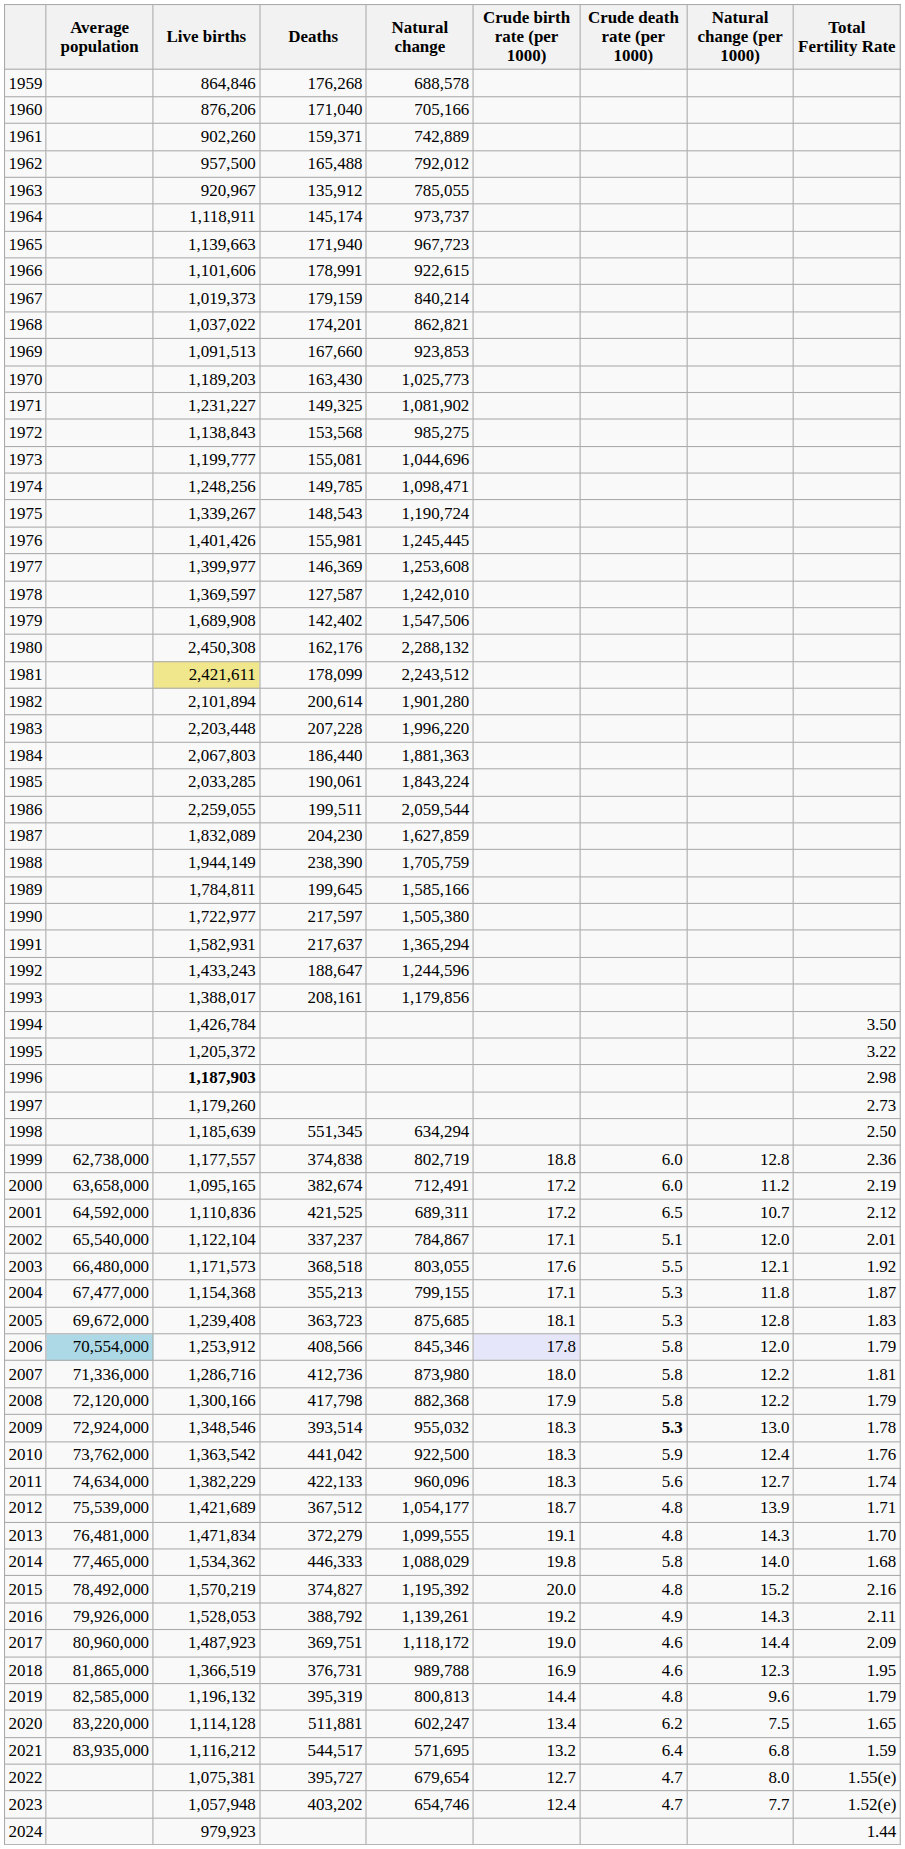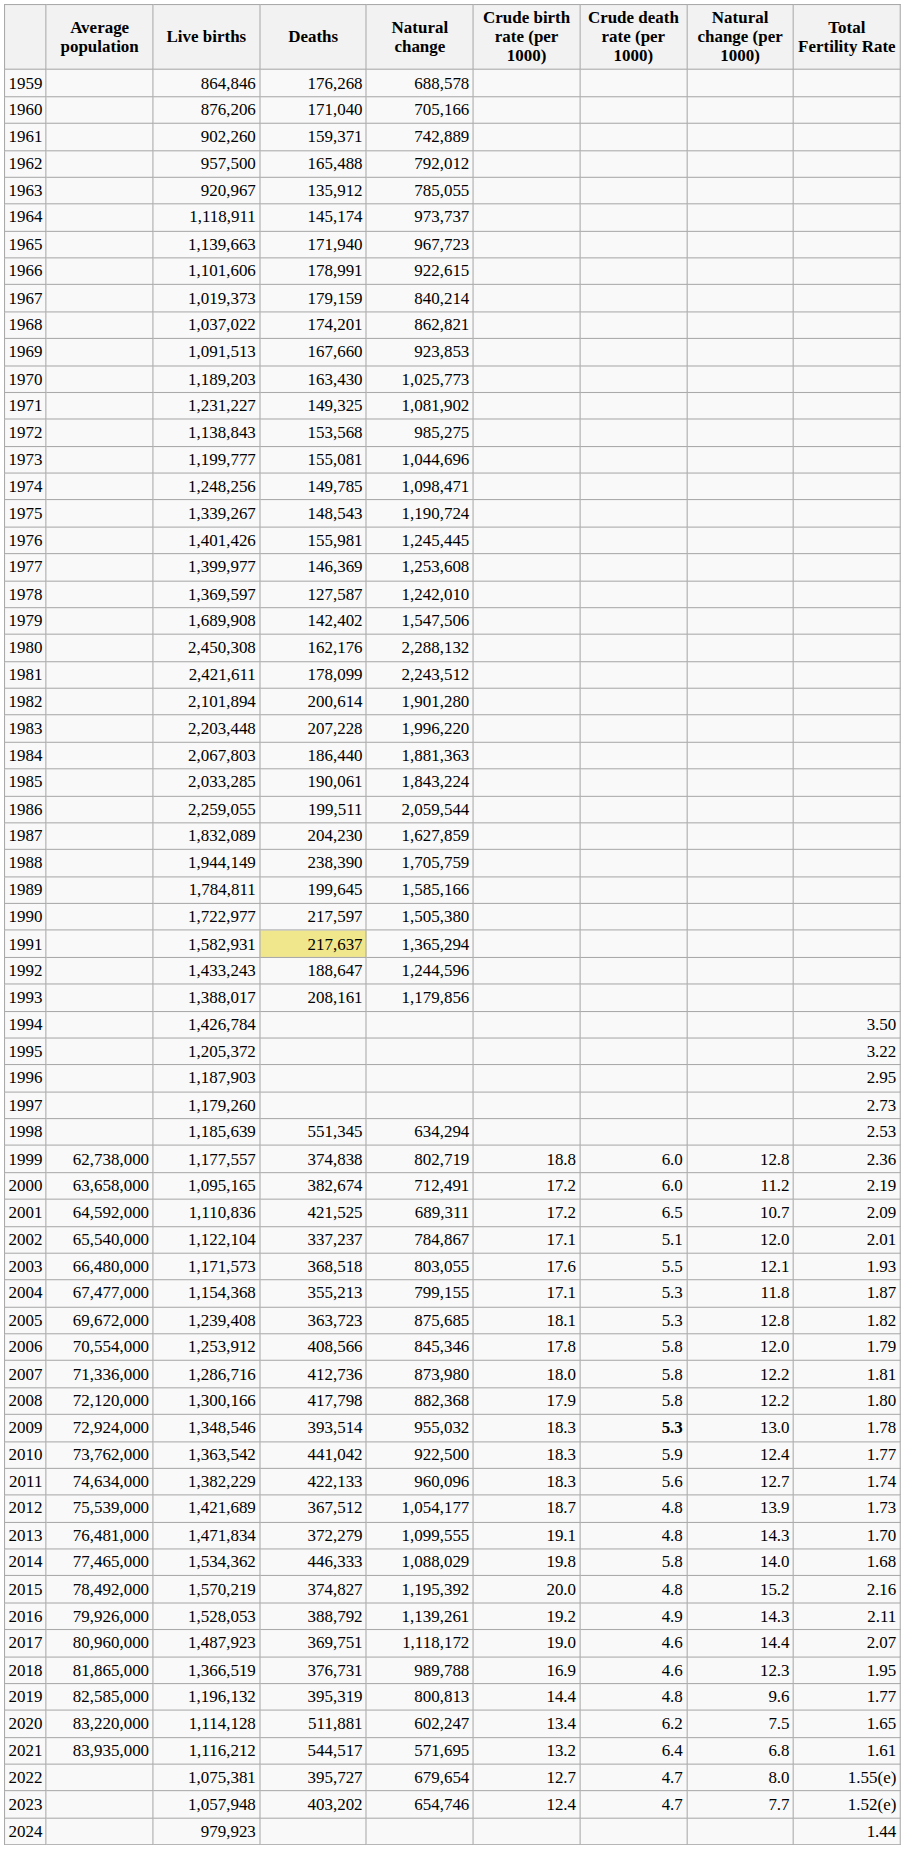1981 | Live births: khaki background -> no background
1991 | Deaths: no background -> khaki background
1996 | Live births: bold -> normal
1996 | Total Fertility Rate: 2.98 -> 2.95
1998 | Total Fertility Rate: 2.50 -> 2.53
2001 | Total Fertility Rate: 2.12 -> 2.09
2003 | Total Fertility Rate: 1.92 -> 1.93
2005 | Total Fertility Rate: 1.83 -> 1.82
2006 | Average population: lightblue background -> no background
2006 | Crude birth rate (per 1000): lavender background -> no background
2008 | Total Fertility Rate: 1.79 -> 1.80
2010 | Total Fertility Rate: 1.76 -> 1.77
2012 | Total Fertility Rate: 1.71 -> 1.73
2017 | Total Fertility Rate: 2.09 -> 2.07
2019 | Total Fertility Rate: 1.79 -> 1.77
2021 | Total Fertility Rate: 1.59 -> 1.61
